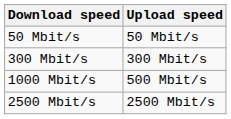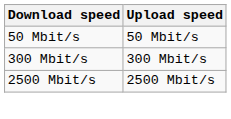- row: 1000 Mbit/s | 500 Mbit/s
